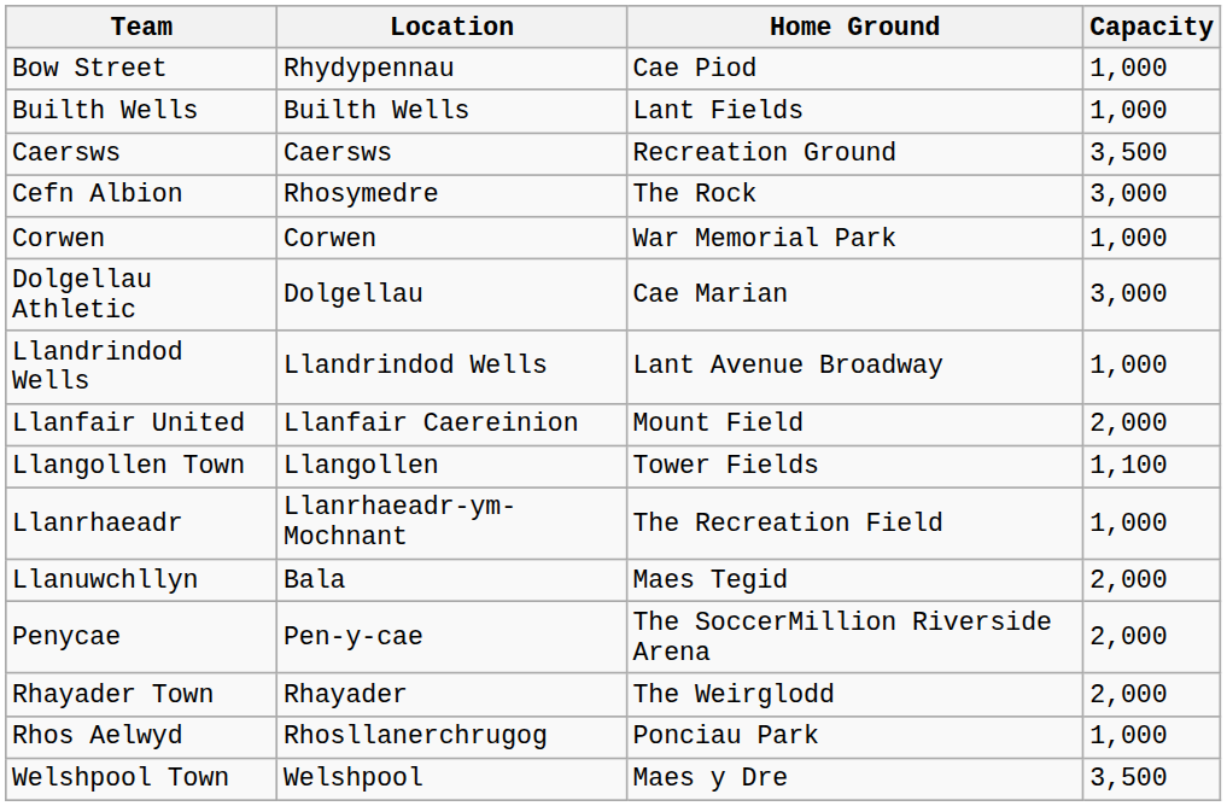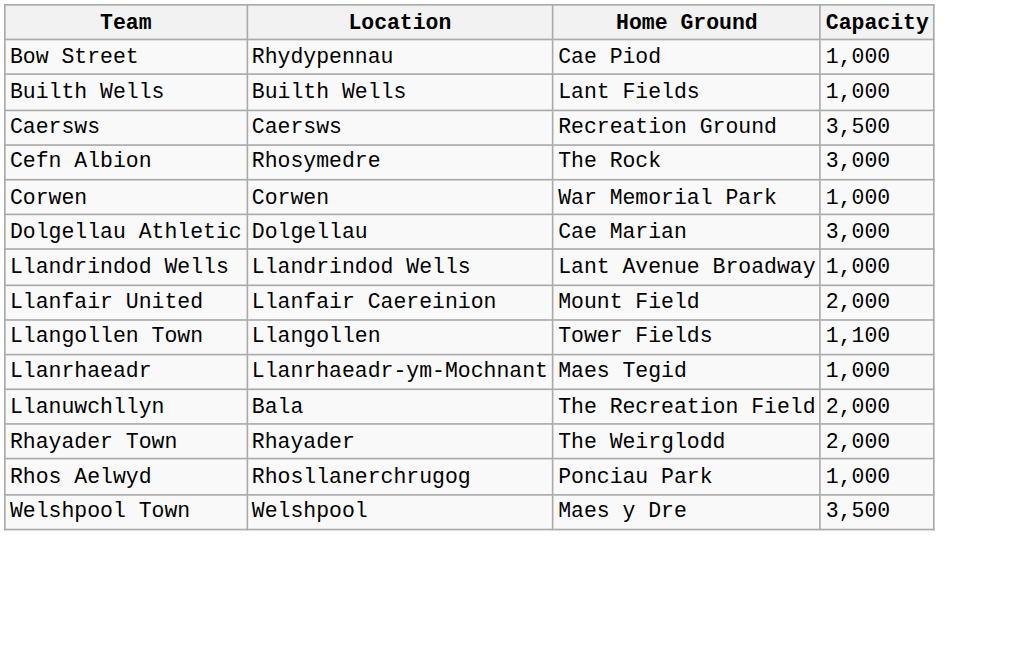Llanrhaeadr | Home Ground: The Recreation Field -> Maes Tegid
Llanuwchllyn | Home Ground: Maes Tegid -> The Recreation Field
- row: Penycae | Pen-y-cae | The SoccerMillion Riverside Arena | 2,000
